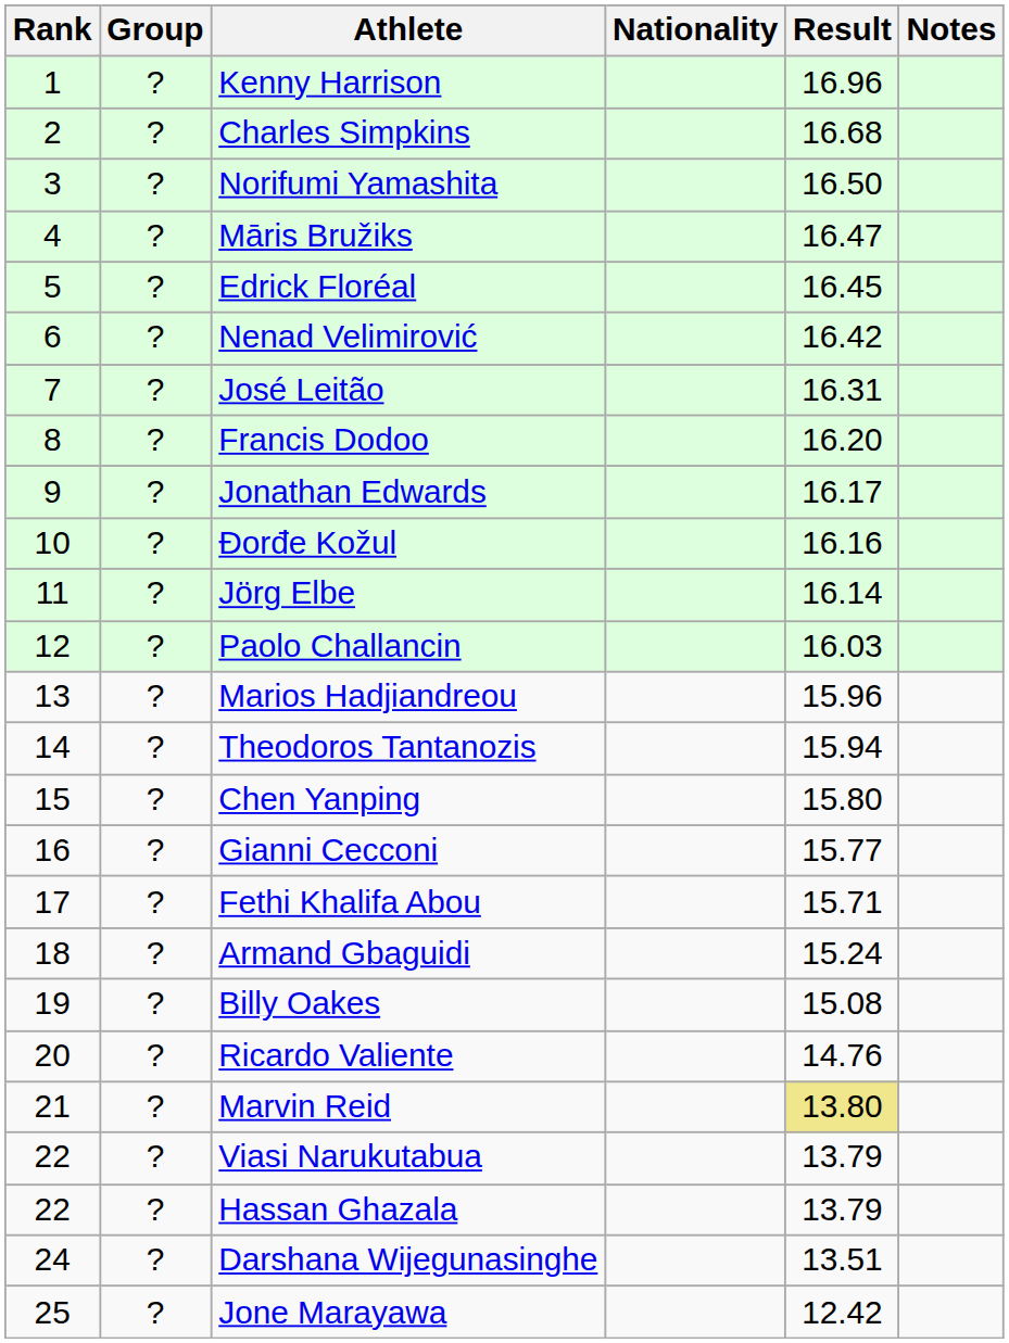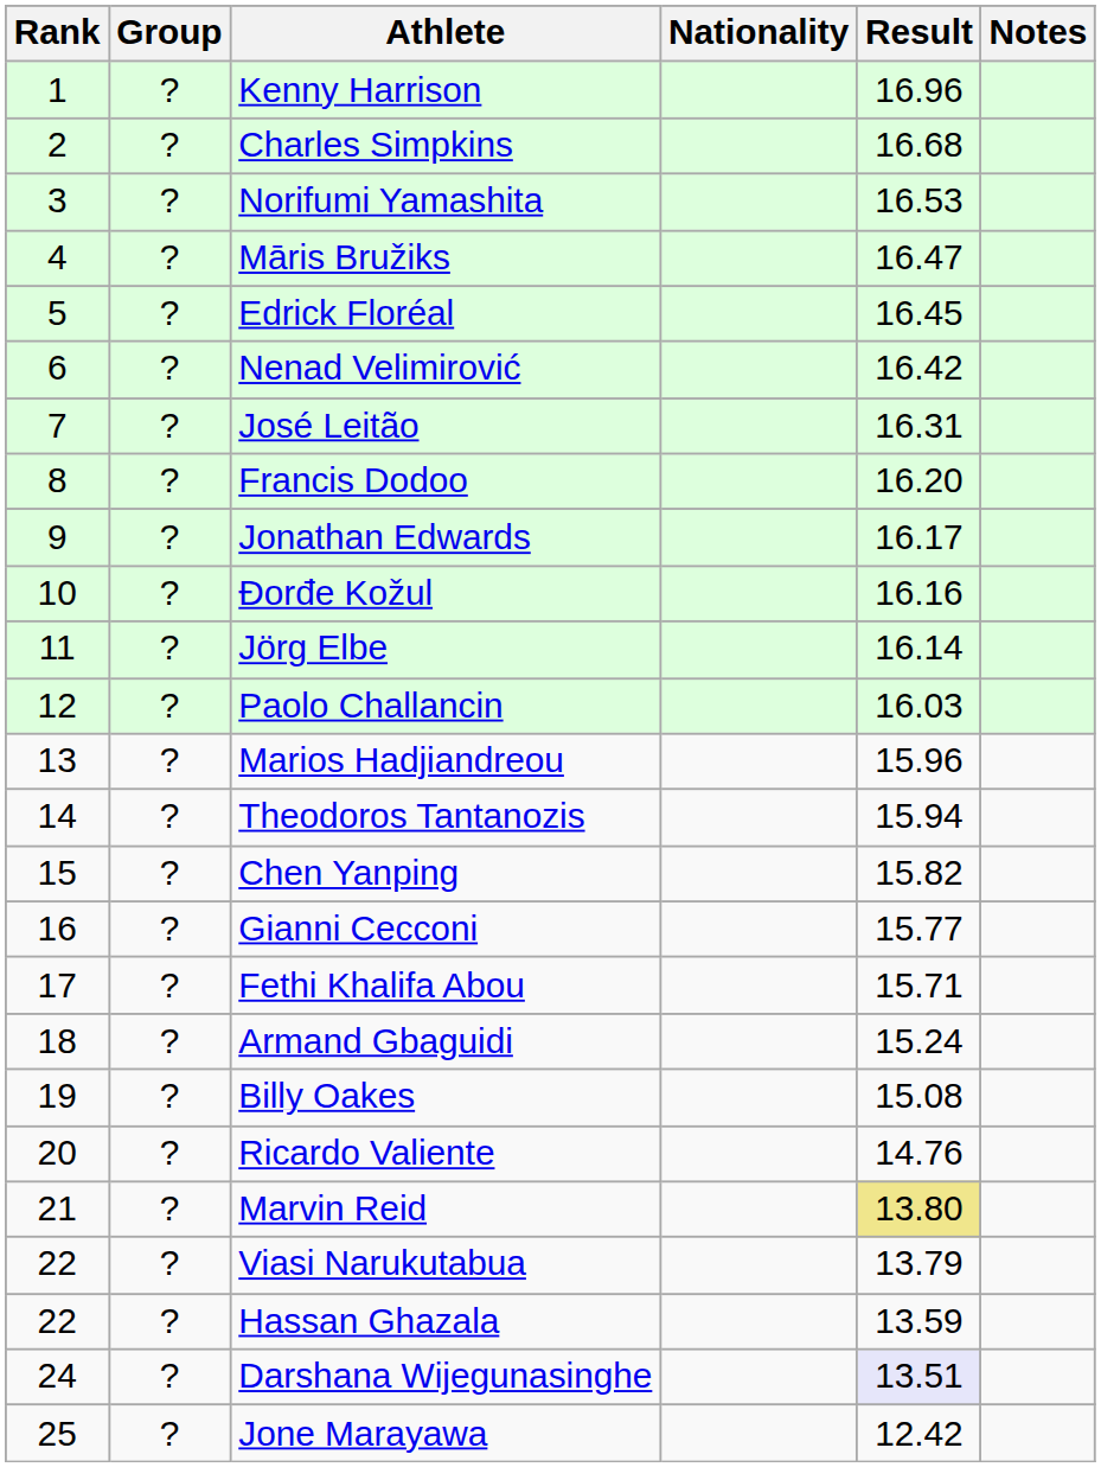Norifumi Yamashita | Result: 16.50 -> 16.53
Chen Yanping | Result: 15.80 -> 15.82
Hassan Ghazala | Result: 13.79 -> 13.59
Darshana Wijegunasinghe | Result: no background -> lavender background
